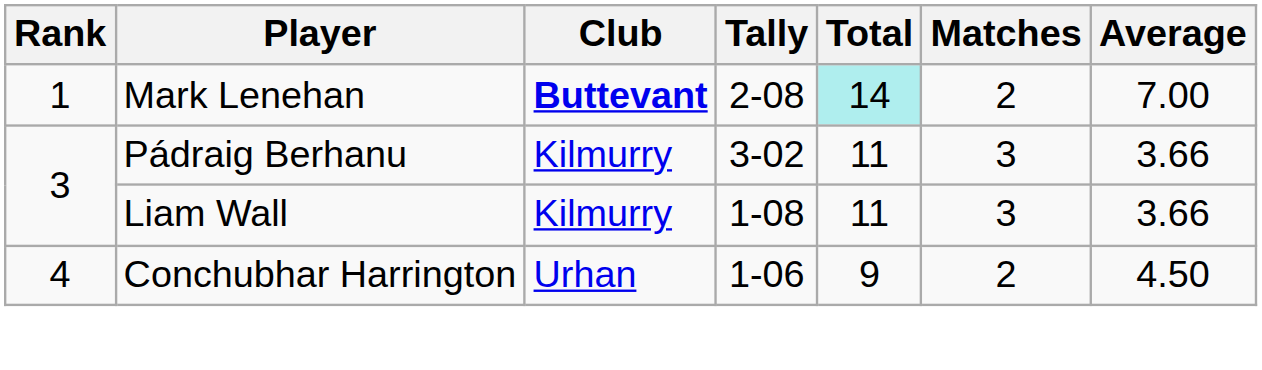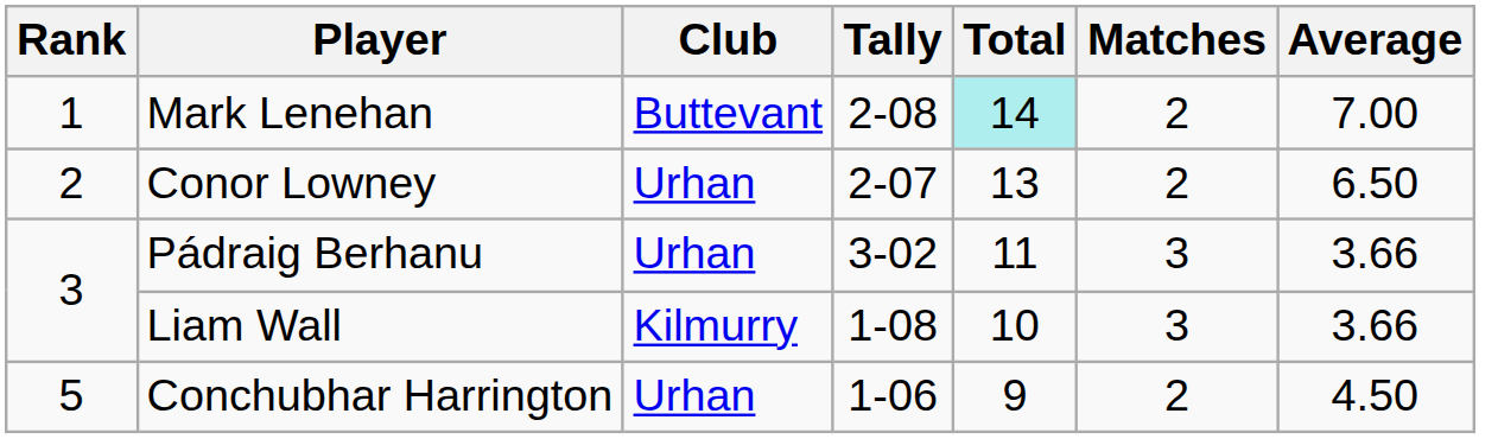Mark Lenehan | Club: bold -> normal
+ row: 2 | Conor Lowney | Urhan | 2-07 | 13 | 2 | 6.50
Pádraig Berhanu | Club: Kilmurry -> Urhan
Liam Wall | Total: 11 -> 10
Conchubhar Harrington | Rank: 4 -> 5
